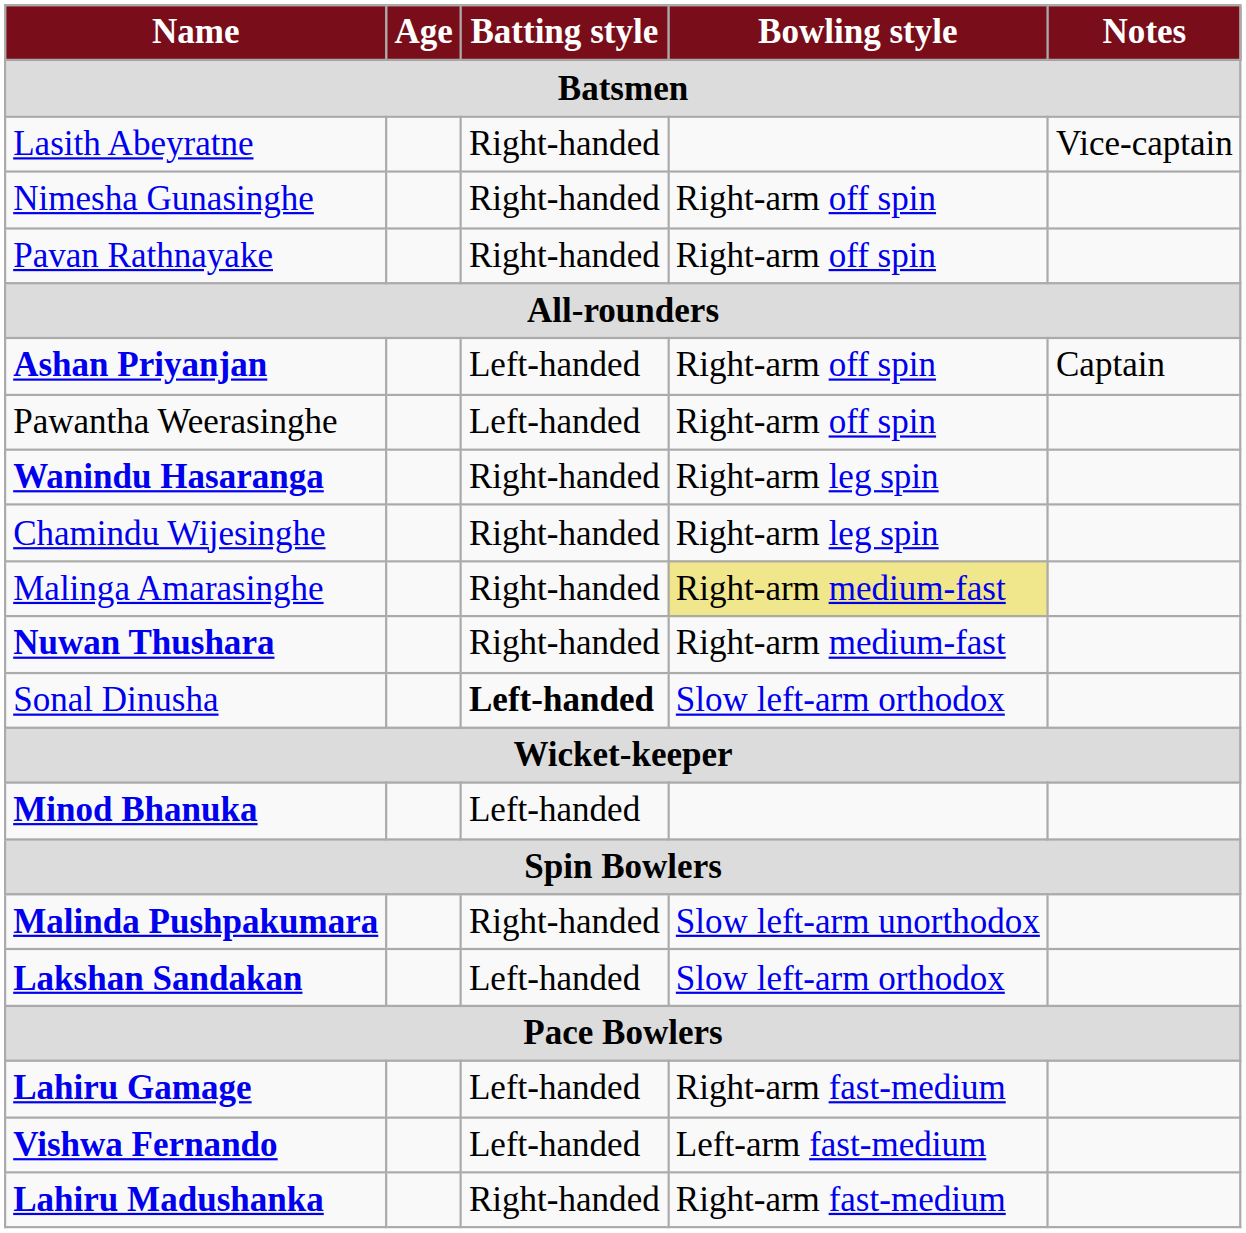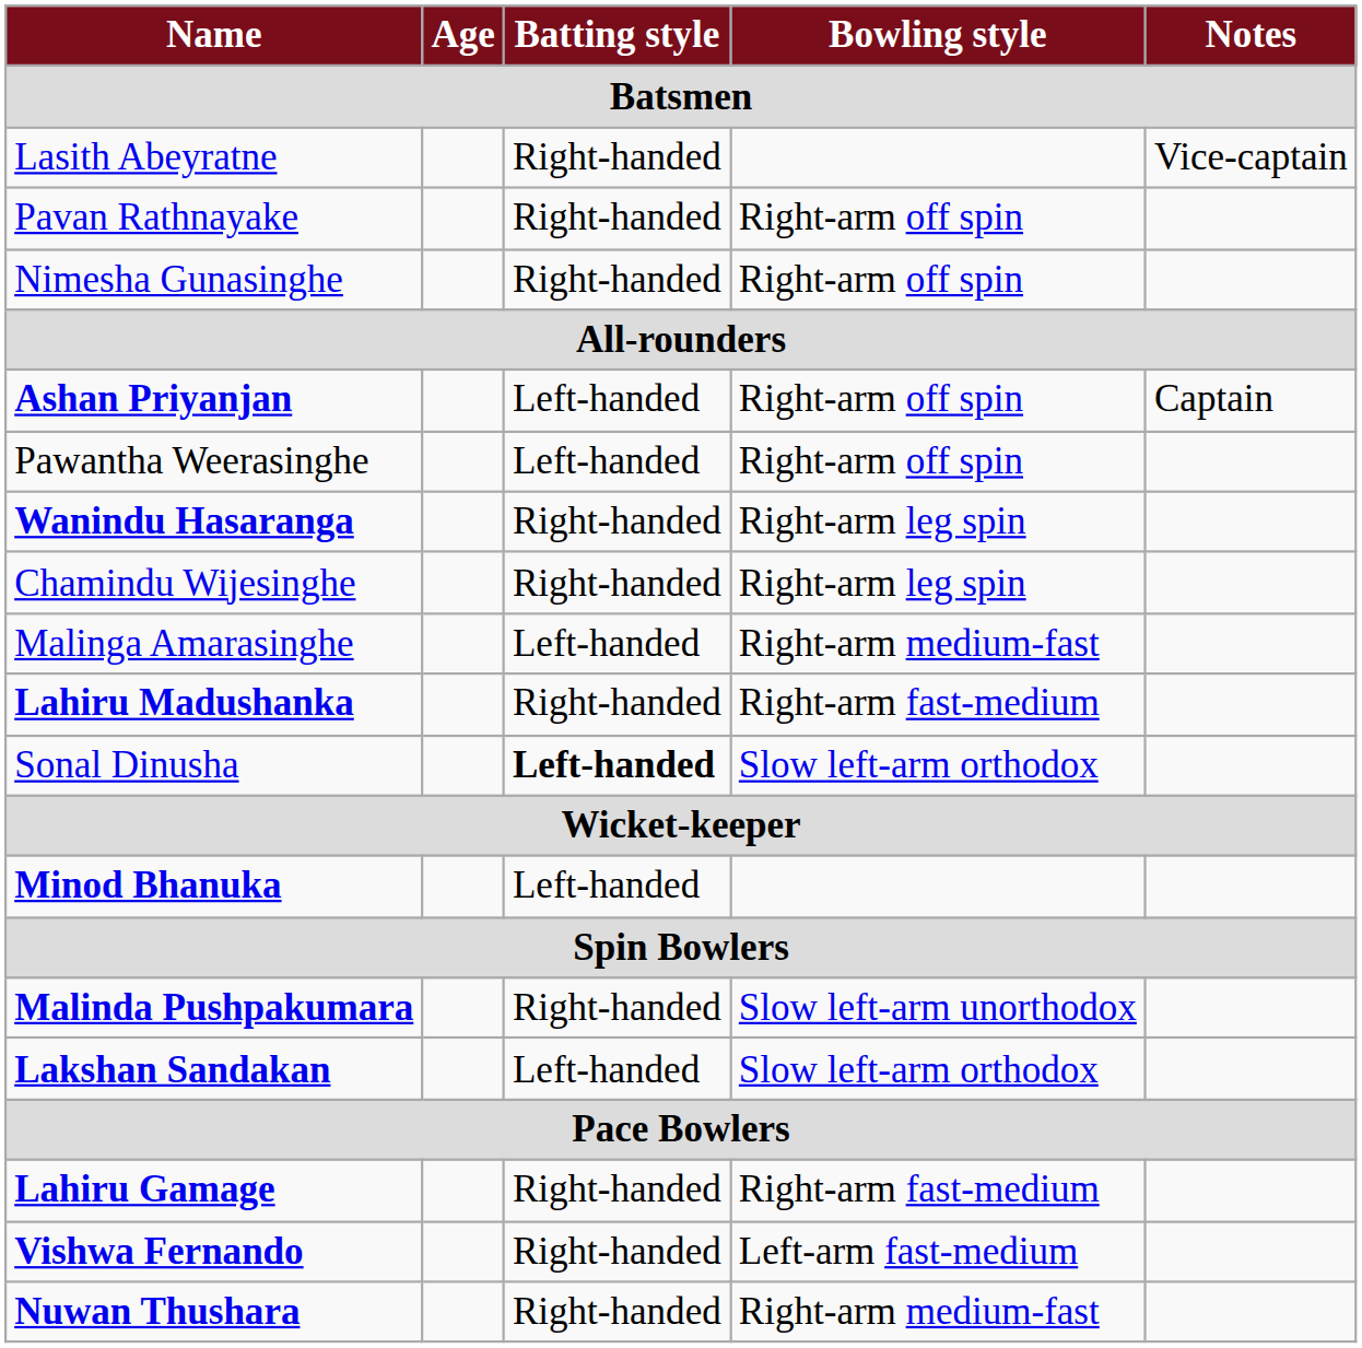rows swapped: Pavan Rathnayake <-> Nimesha Gunasinghe
Malinga Amarasinghe | Batting style: Right-handed -> Left-handed
Malinga Amarasinghe | Bowling style: khaki background -> no background
rows swapped: Lahiru Madushanka <-> Nuwan Thushara
Lahiru Gamage | Batting style: Left-handed -> Right-handed
Vishwa Fernando | Batting style: Left-handed -> Right-handed
